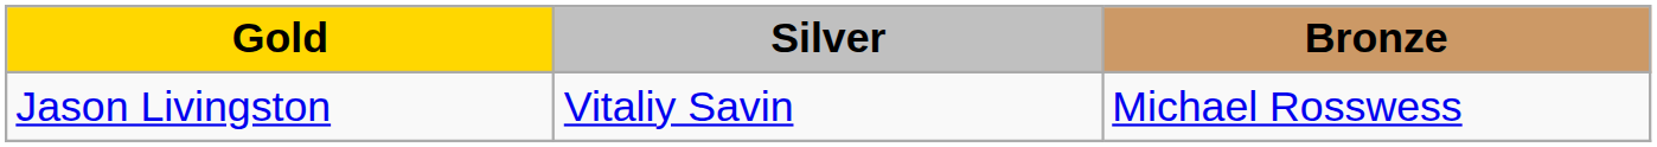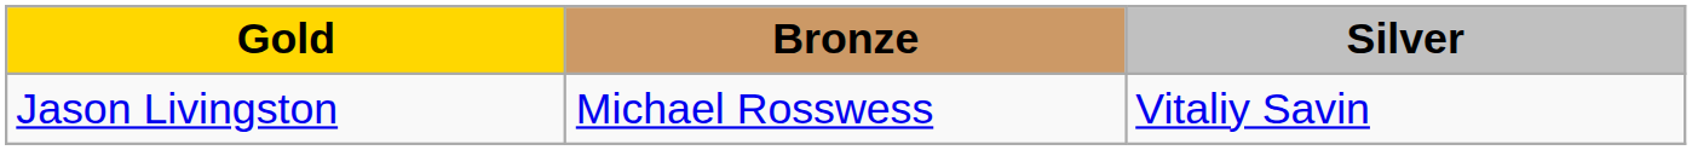columns swapped: Silver <-> Bronze
